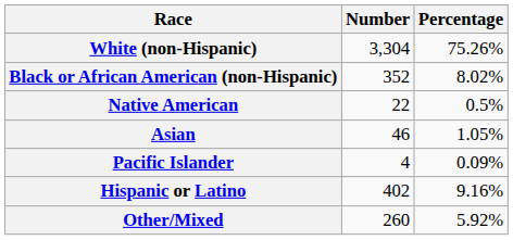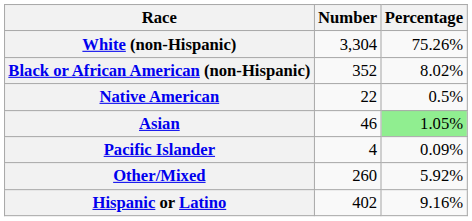Asian | Percentage: no background -> lightgreen background
rows swapped: Other/Mixed <-> Hispanic or Latino
